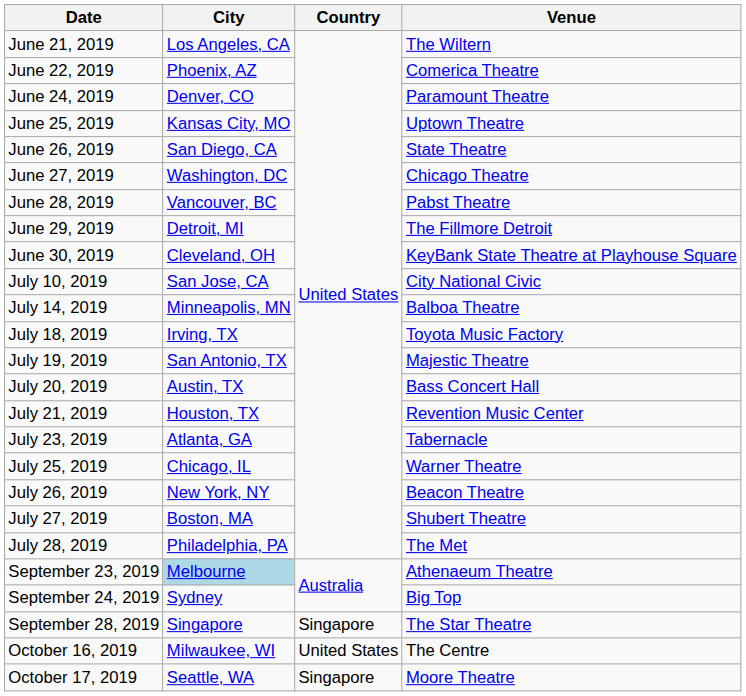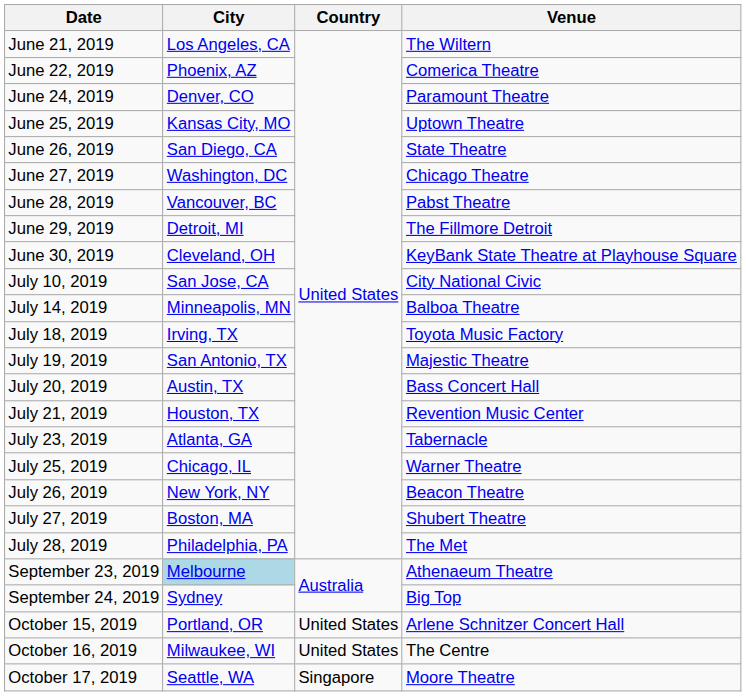- row: September 28, 2019 | Singapore | Singapore | The Star Theatre
+ row: October 15, 2019 | Portland, OR | United States | Arlene Schnitzer Concert Hall
